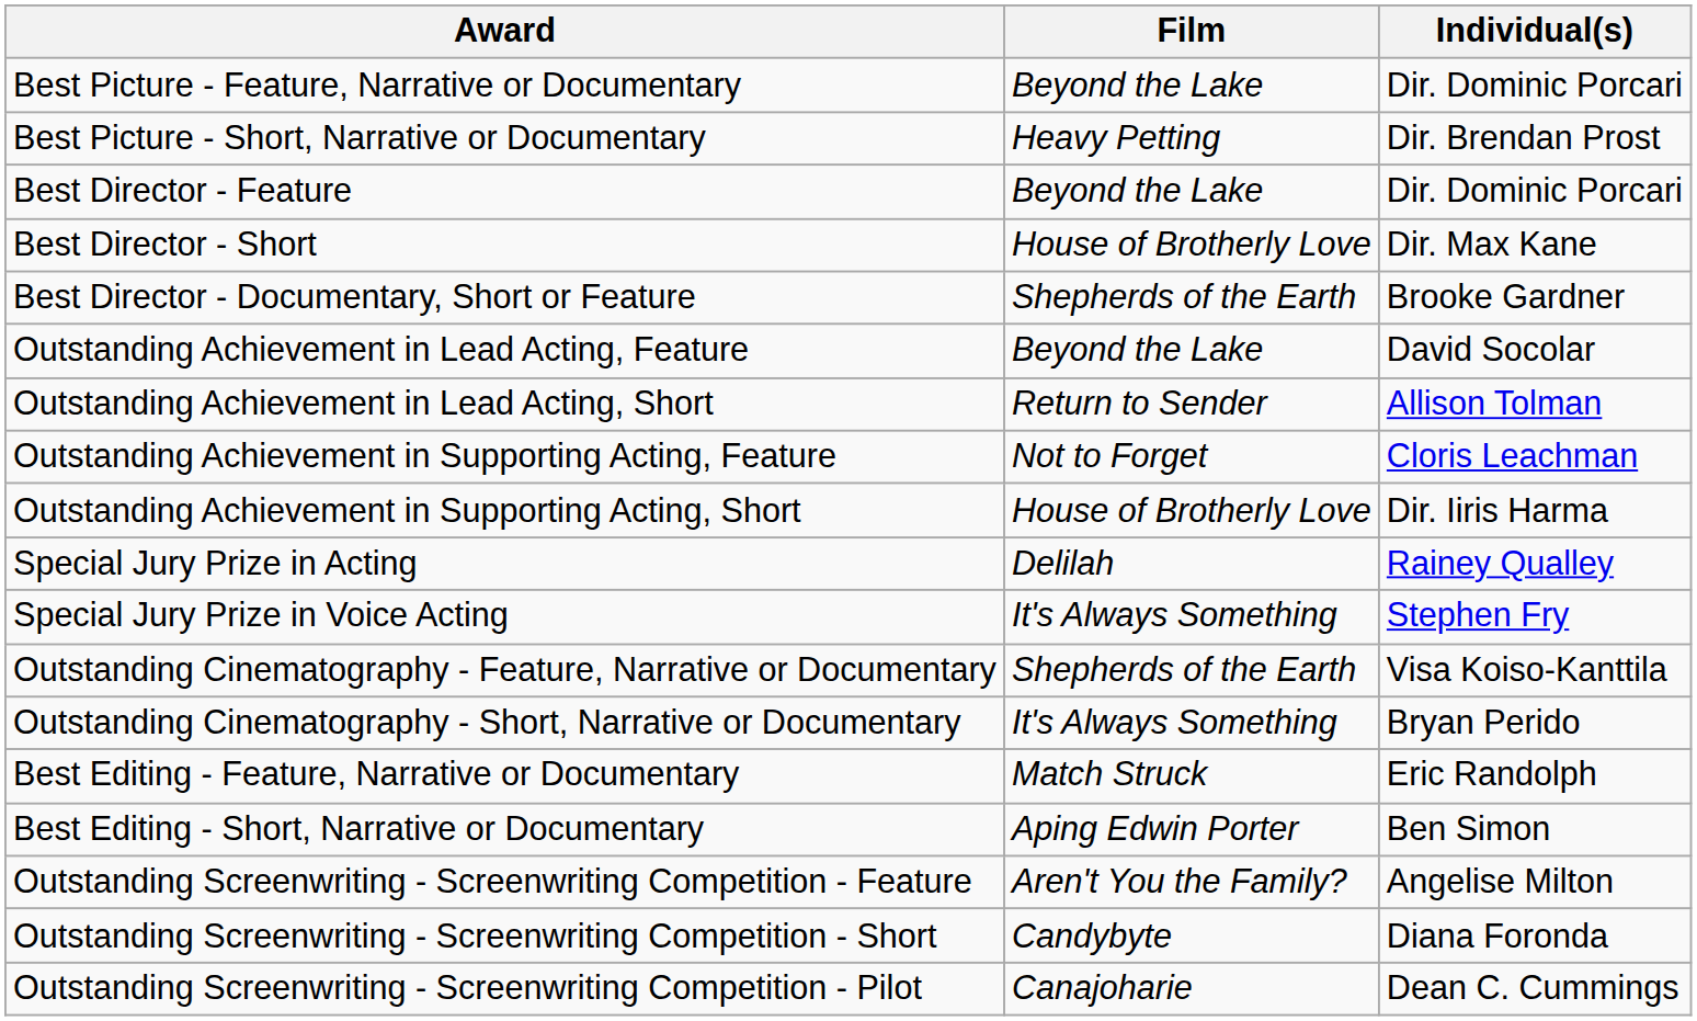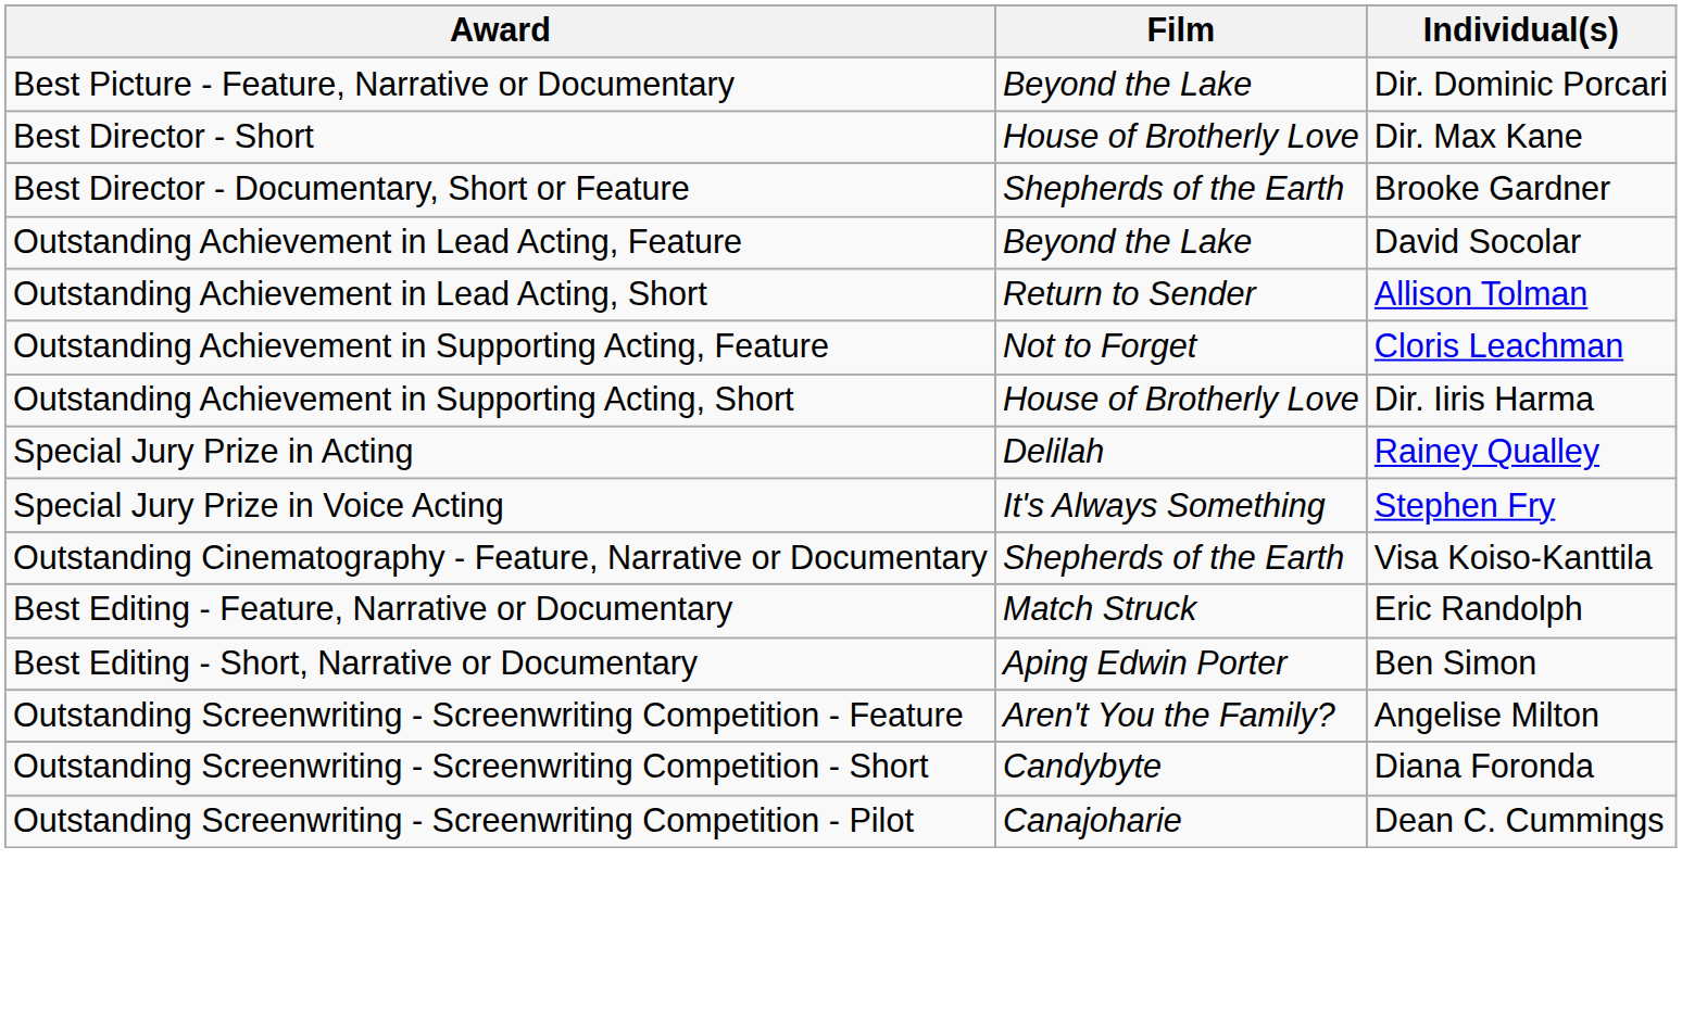- row: Best Picture - Short, Narrative or Documentary | Heavy Petting | Dir. Brendan Prost
- row: Best Director - Feature | Beyond the Lake | Dir. Dominic Porcari
- row: Outstanding Cinematography - Short, Narrative or Documentary | It's Always Something | Bryan Perido
